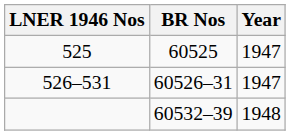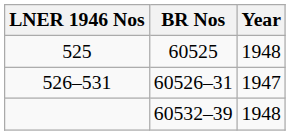525 | Year: 1947 -> 1948
